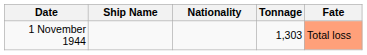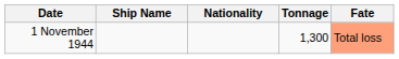1 November 1944 | Tonnage: 1,303 -> 1,300
